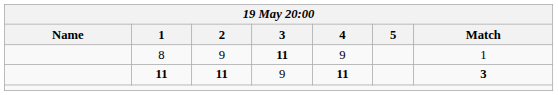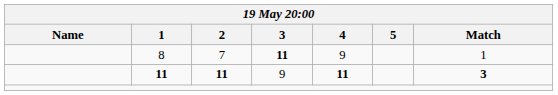8 | 2: 9 -> 7
